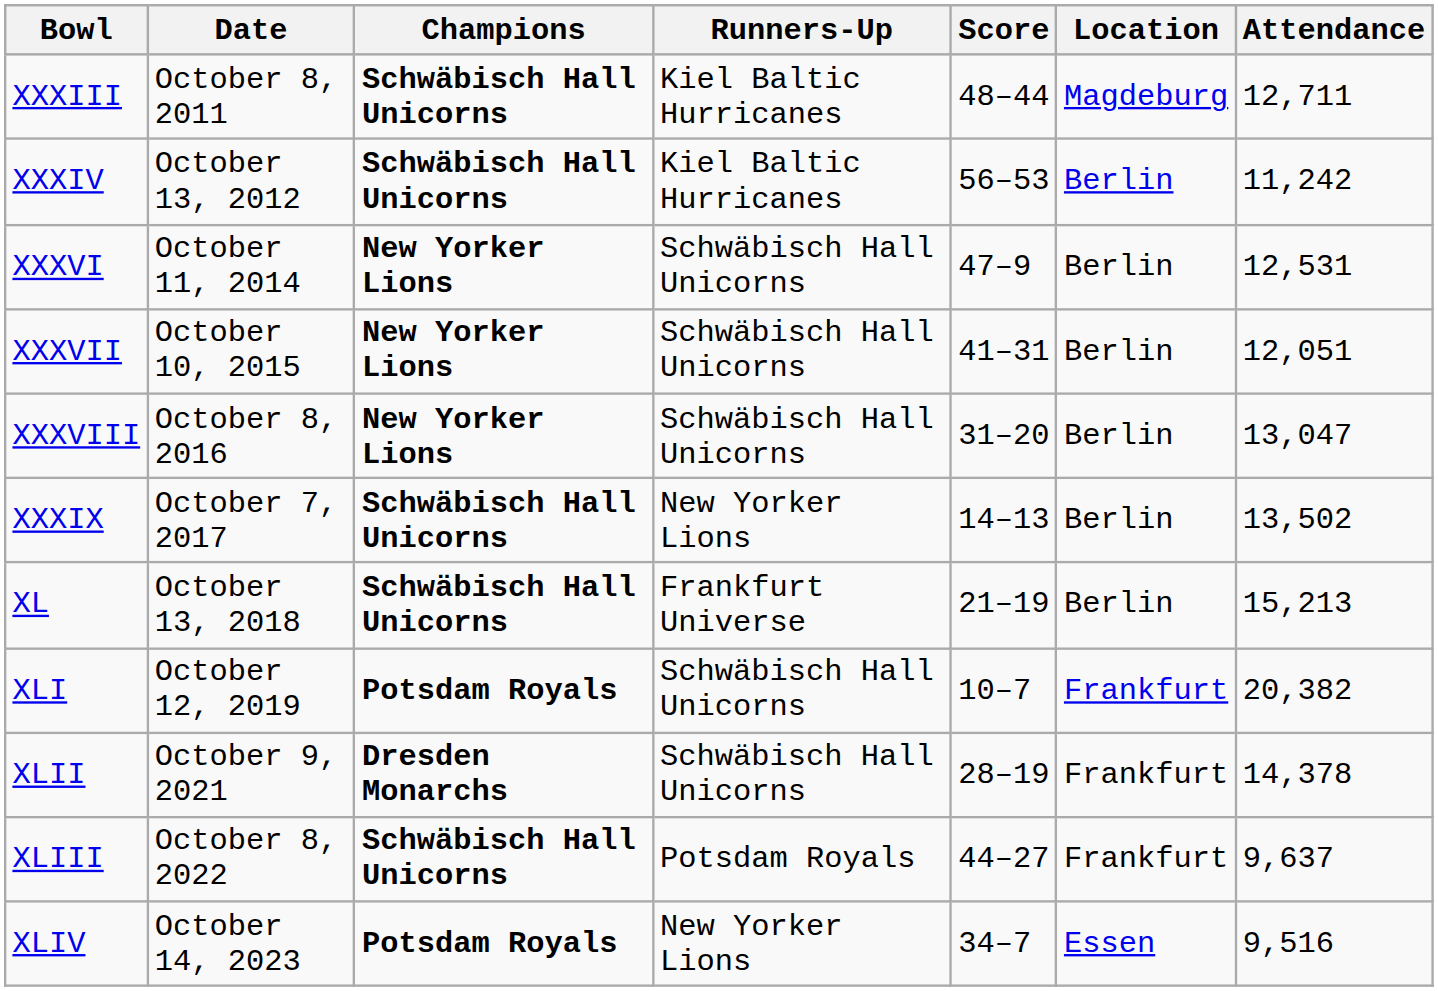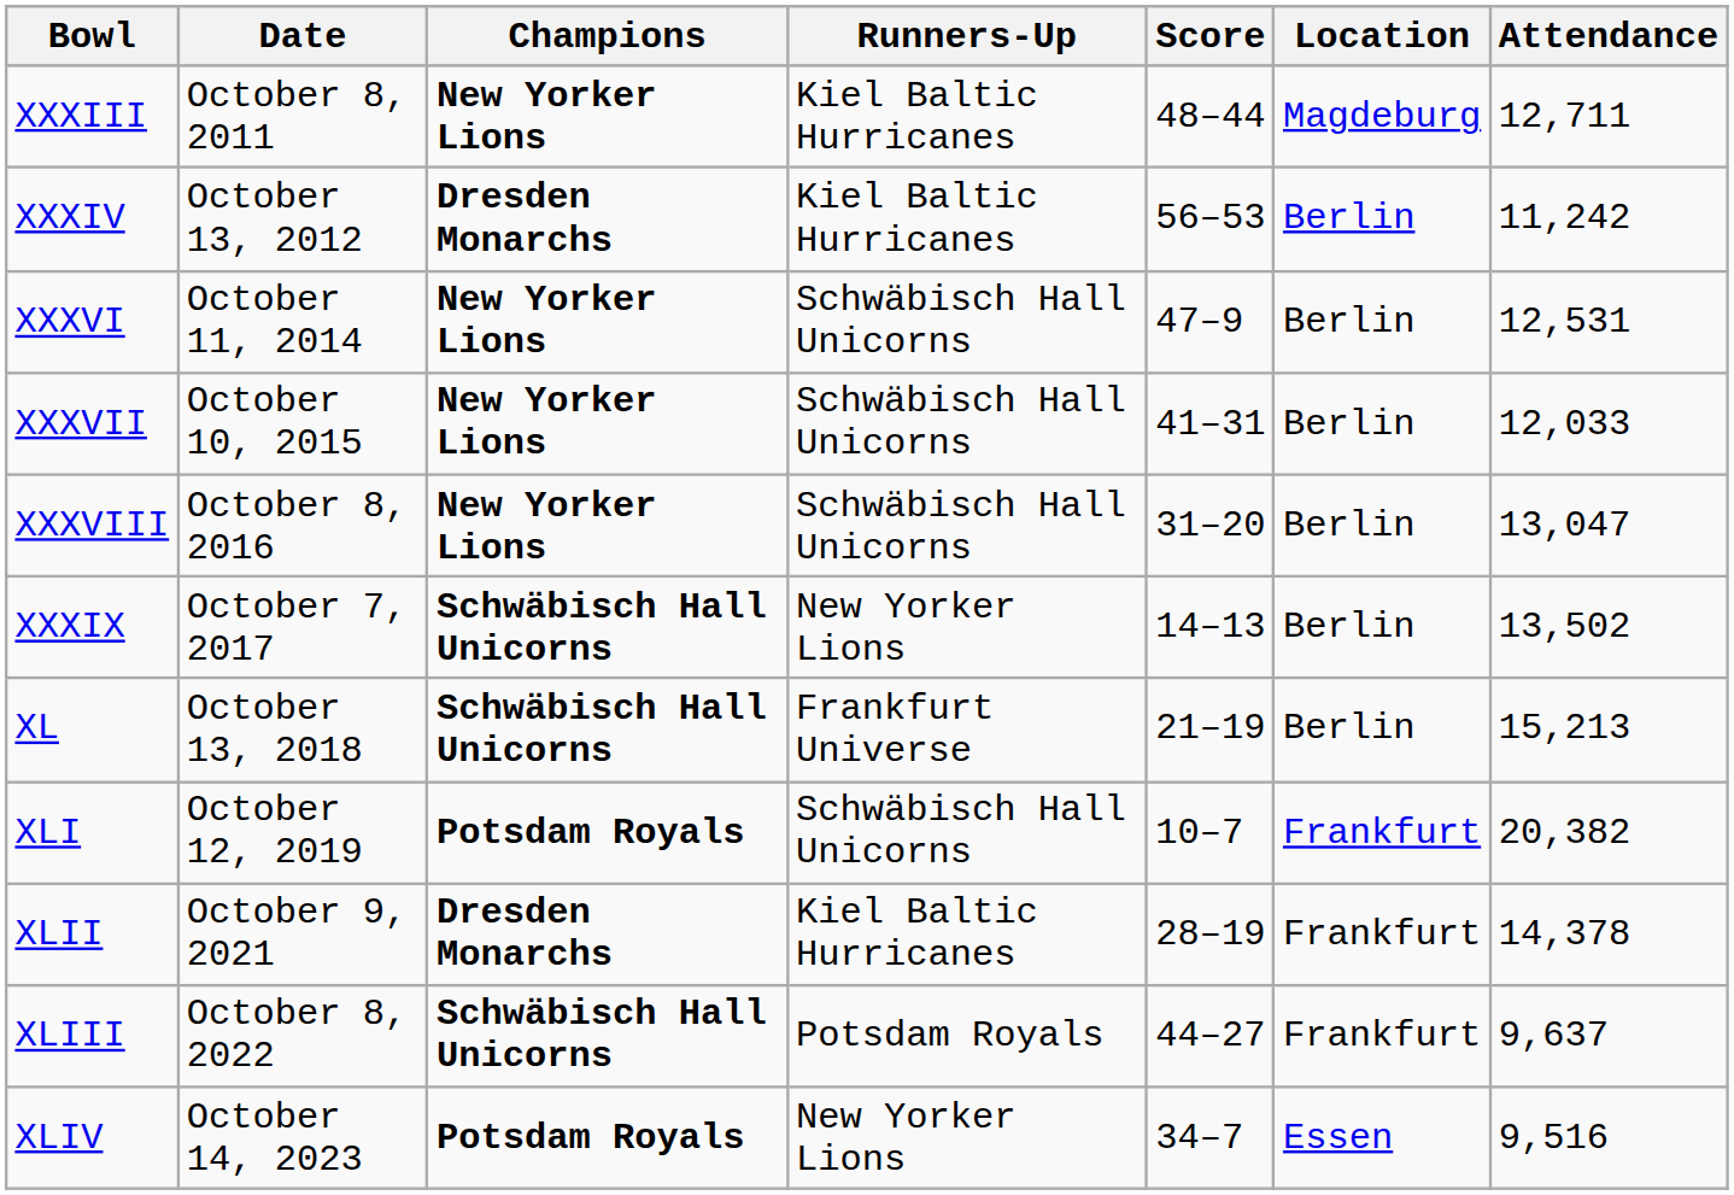XXXIII | Champions: Schwäbisch Hall Unicorns -> New Yorker Lions
XXXIV | Champions: Schwäbisch Hall Unicorns -> Dresden Monarchs
XXXVII | Attendance: 12,051 -> 12,033
XLII | Runners-Up: Schwäbisch Hall Unicorns -> Kiel Baltic Hurricanes
